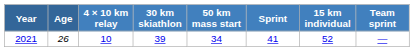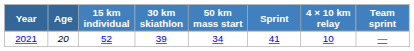columns swapped: 15 km individual <-> 4 × 10 km relay
2021 | Age: 26 -> 20
